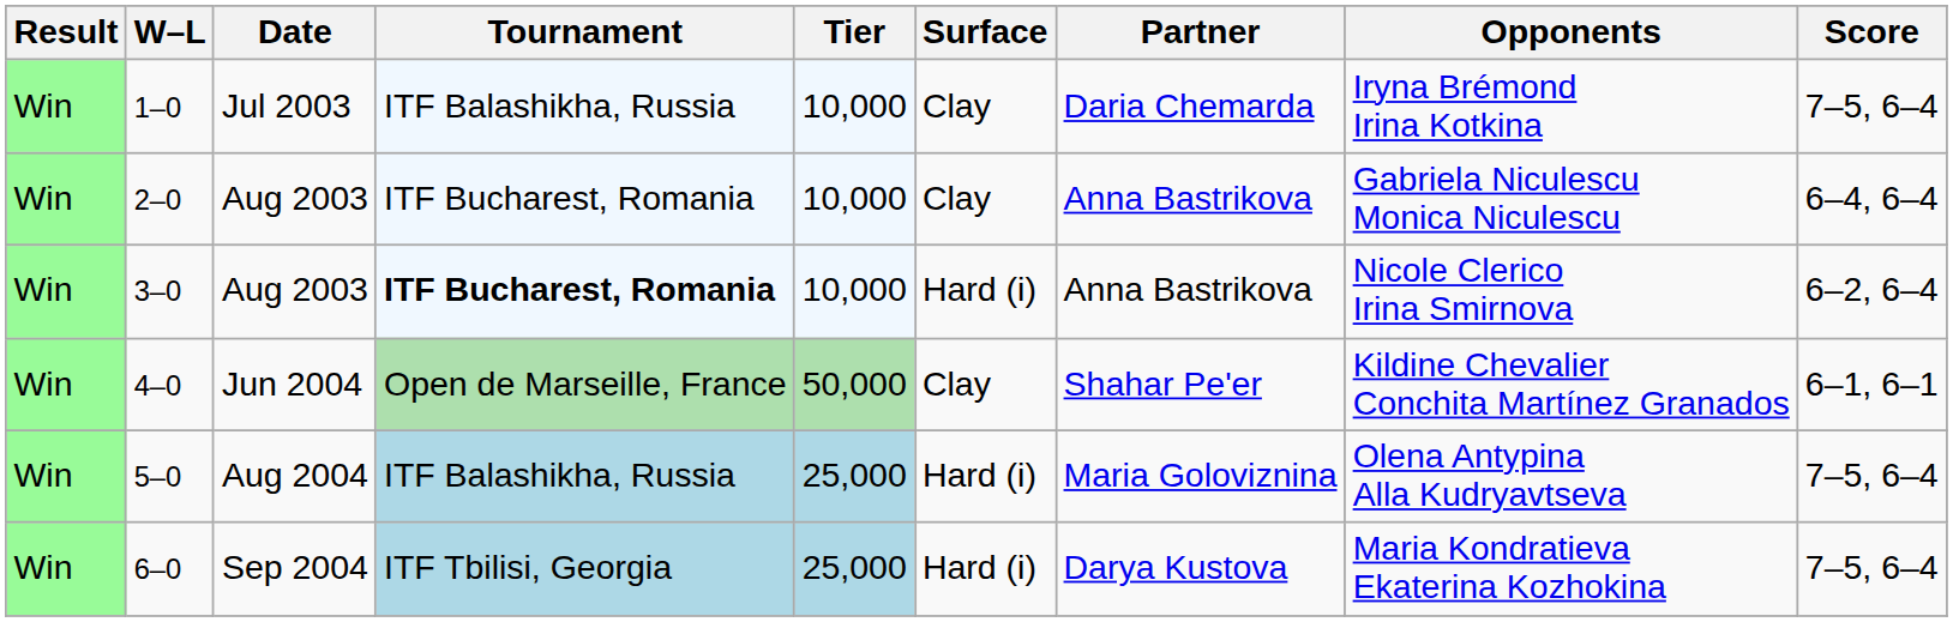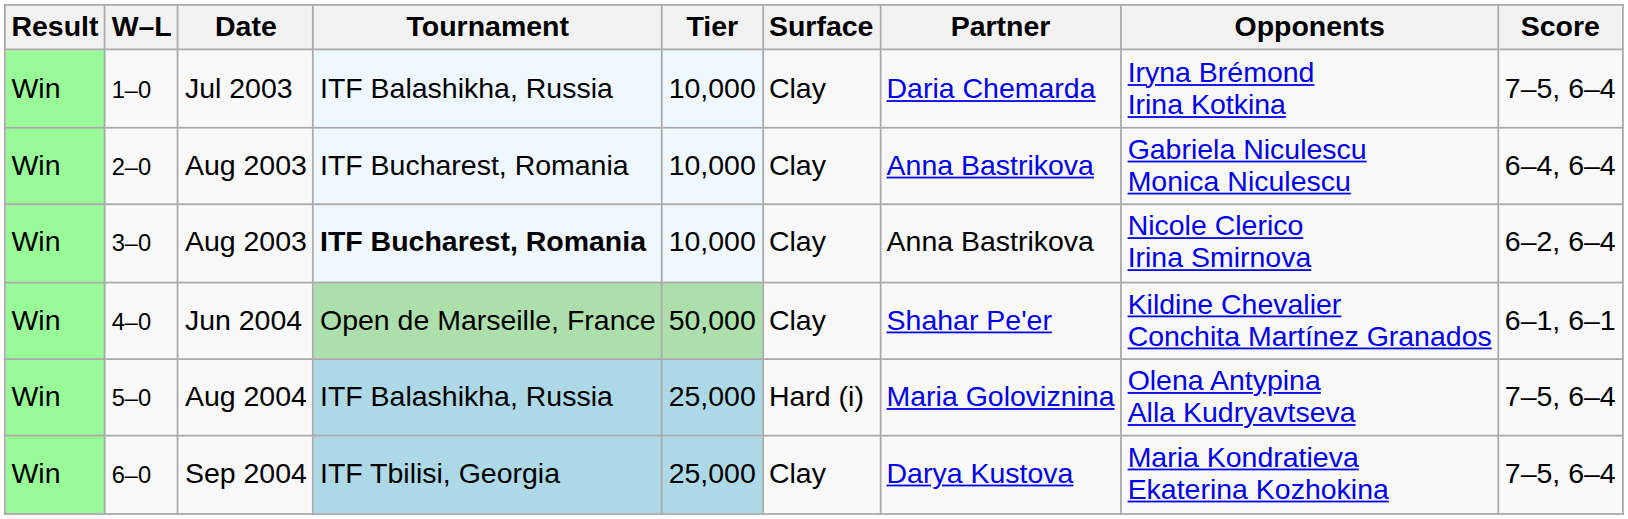3–0 | Surface: Hard (i) -> Clay
6–0 | Surface: Hard (i) -> Clay
